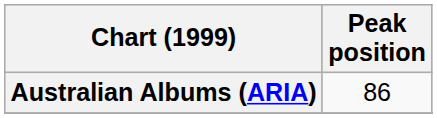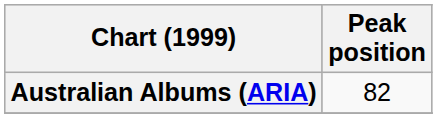Australian Albums (ARIA) | Peak position: 86 -> 82
